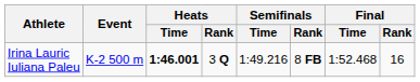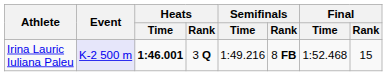Irina Lauric Iuliana Paleu | Event: no background -> lavender background
Irina Lauric Iuliana Paleu | Final / Rank: 16 -> 15
